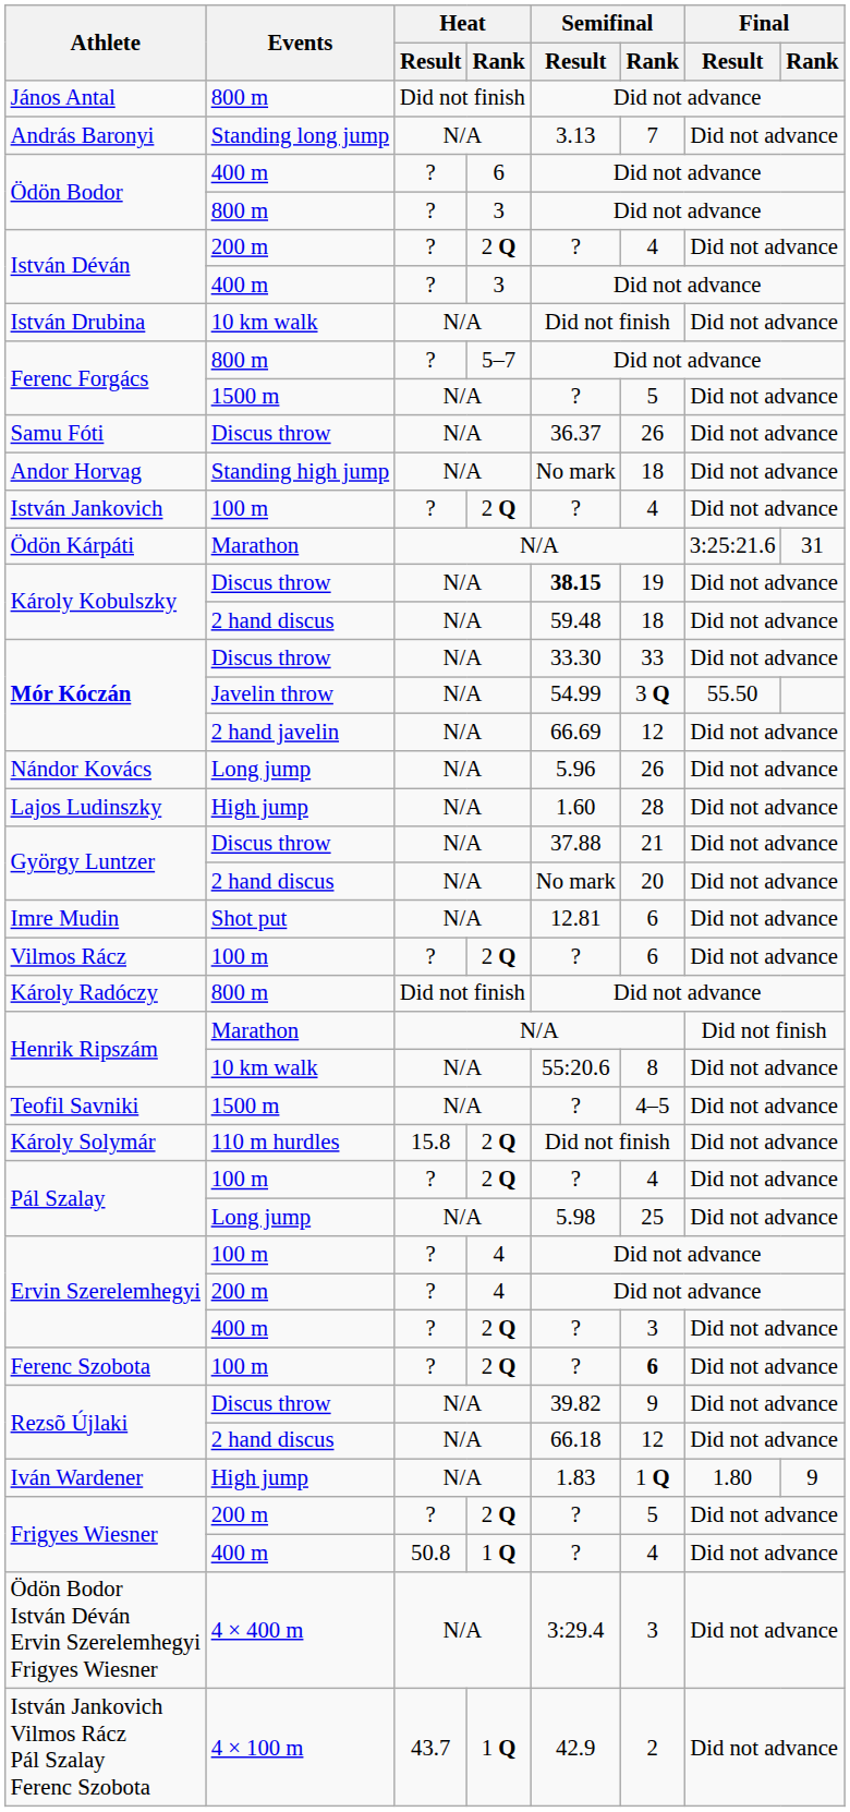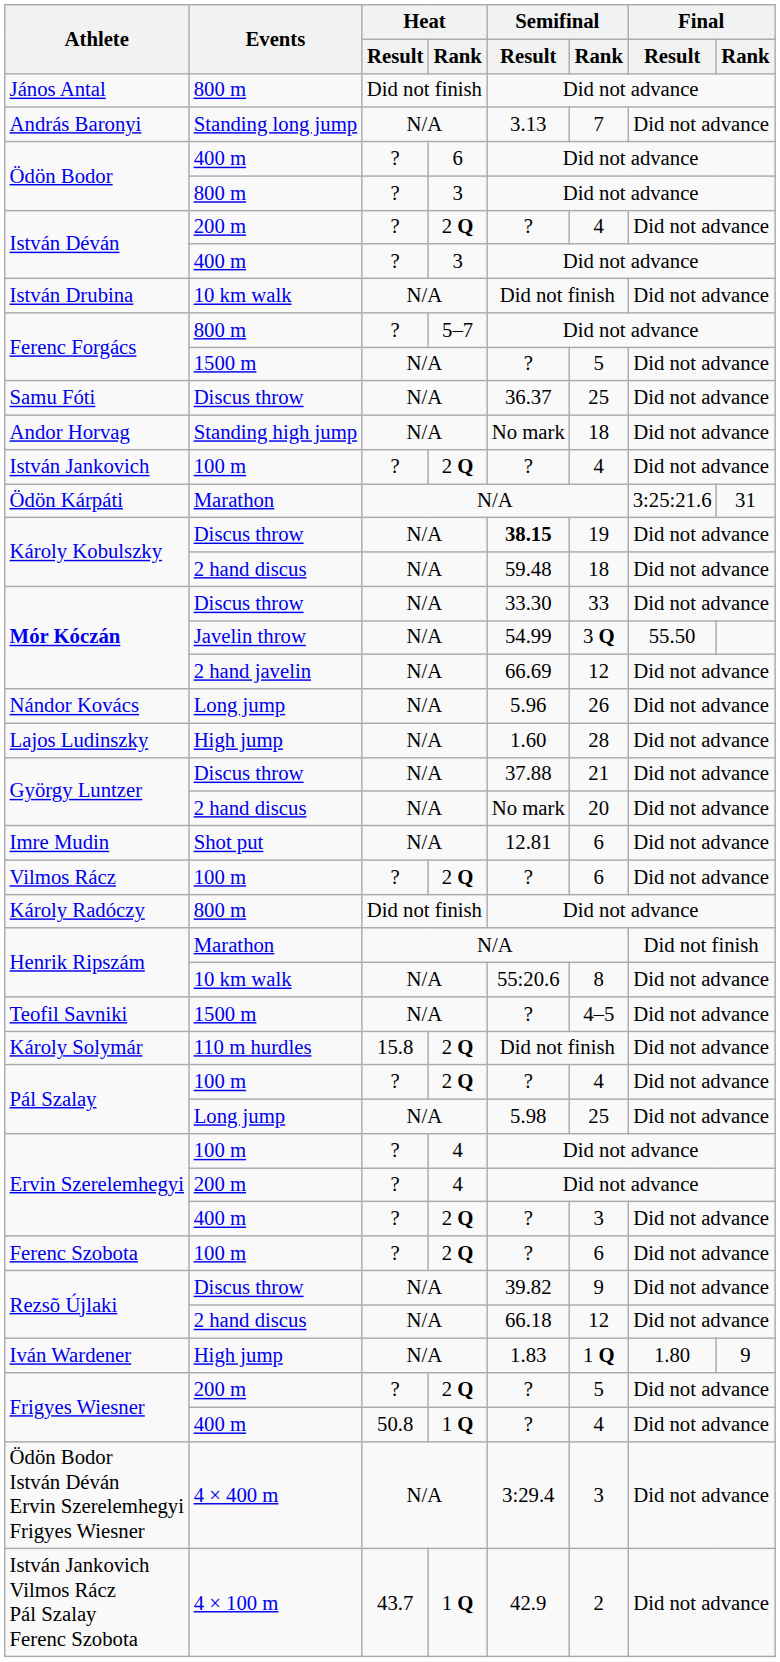Samu Fóti | Semifinal / Rank: 26 -> 25
Ferenc Szobota | Semifinal / Rank: bold -> normal
